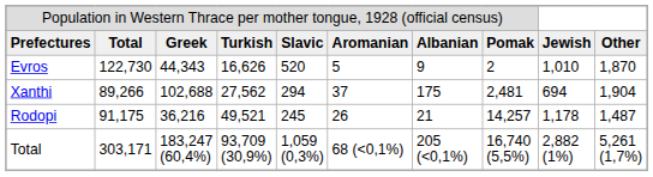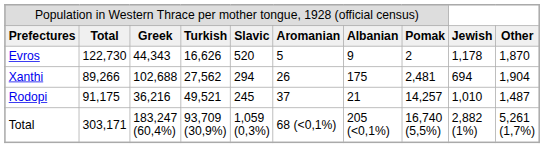Evros | column 9: 1,010 -> 1,178
Xanthi | column 6: 37 -> 26
Rodopi | column 6: 26 -> 37
Rodopi | column 9: 1,178 -> 1,010
